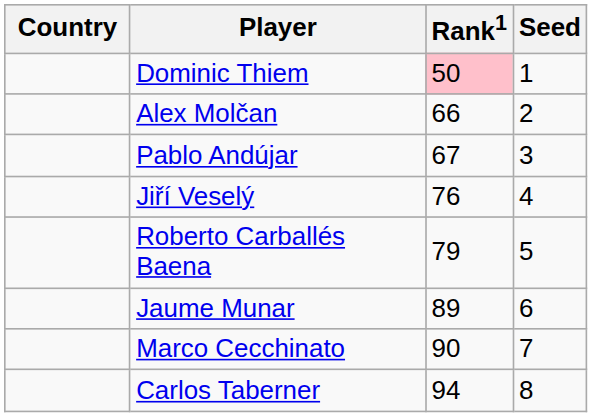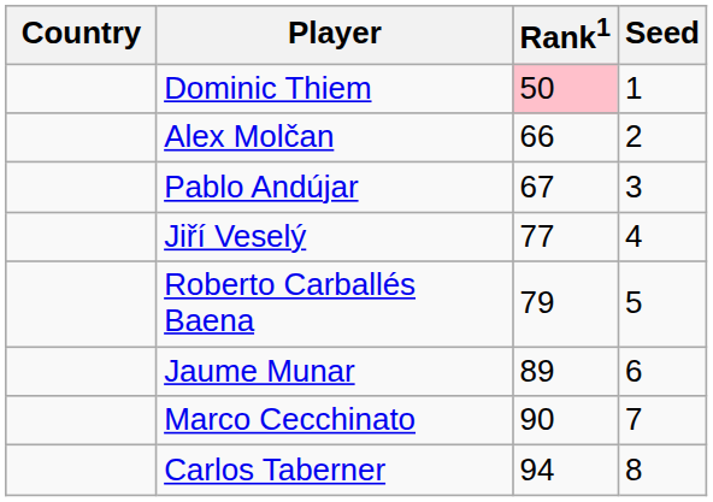Jiří Veselý | Rank1: 76 -> 77
